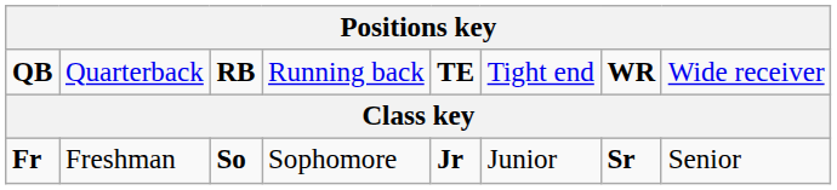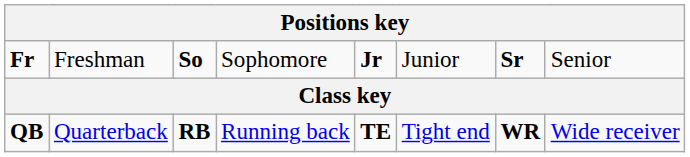rows swapped: QB <-> Fr
